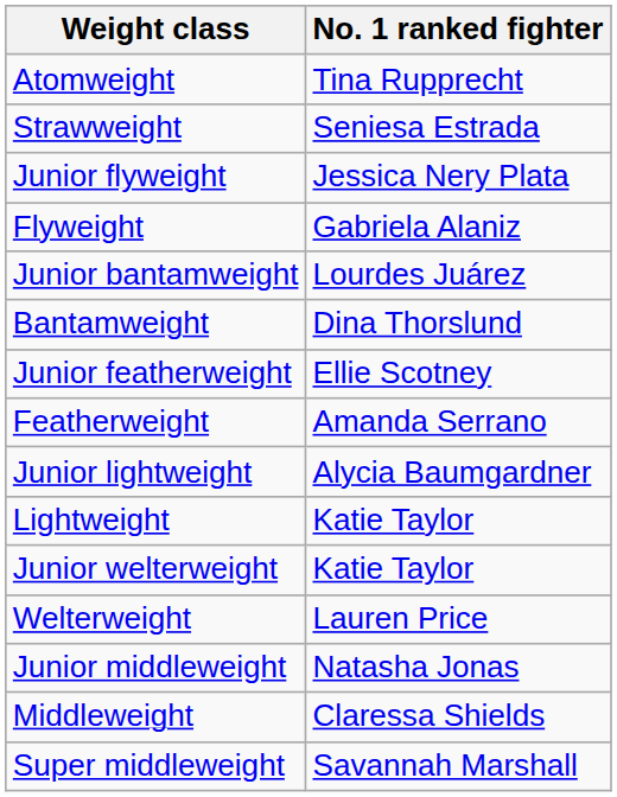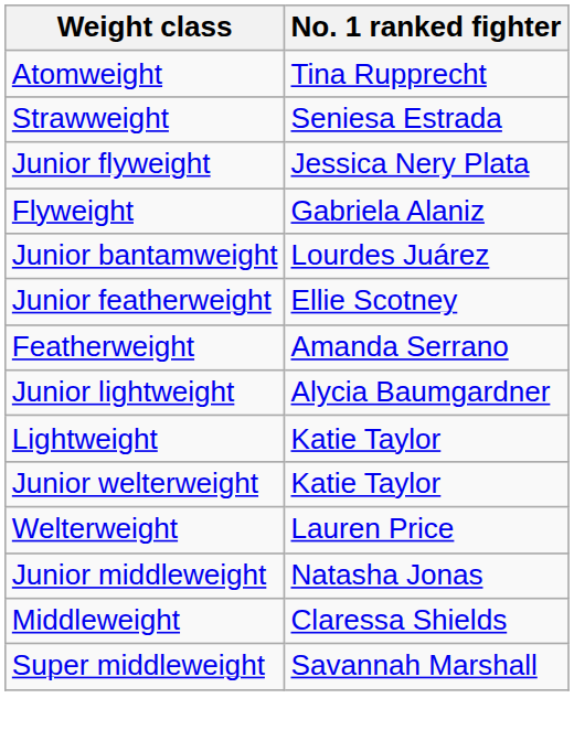- row: Bantamweight | Dina Thorslund
